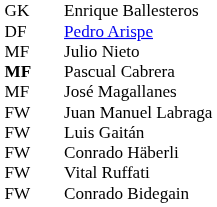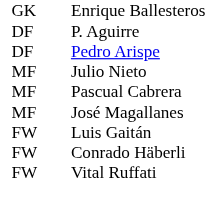+ row: DF | P. Aguirre
Pascual Cabrera | column 1: bold -> normal
- row: FW | Juan Manuel Labraga
- row: FW | Conrado Bidegain
